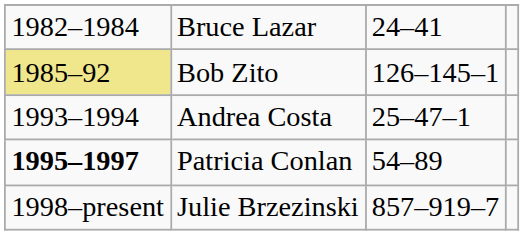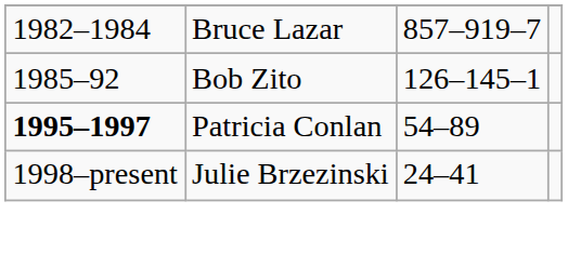Bruce Lazar | column 3: 24–41 -> 857–919–7
Bob Zito | column 1: khaki background -> no background
- row: 1993–1994 | Andrea Costa | 25–47–1
Julie Brzezinski | column 3: 857–919–7 -> 24–41
